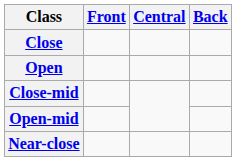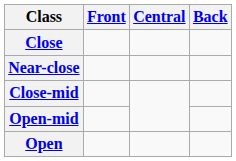rows swapped: Near-close <-> Open
